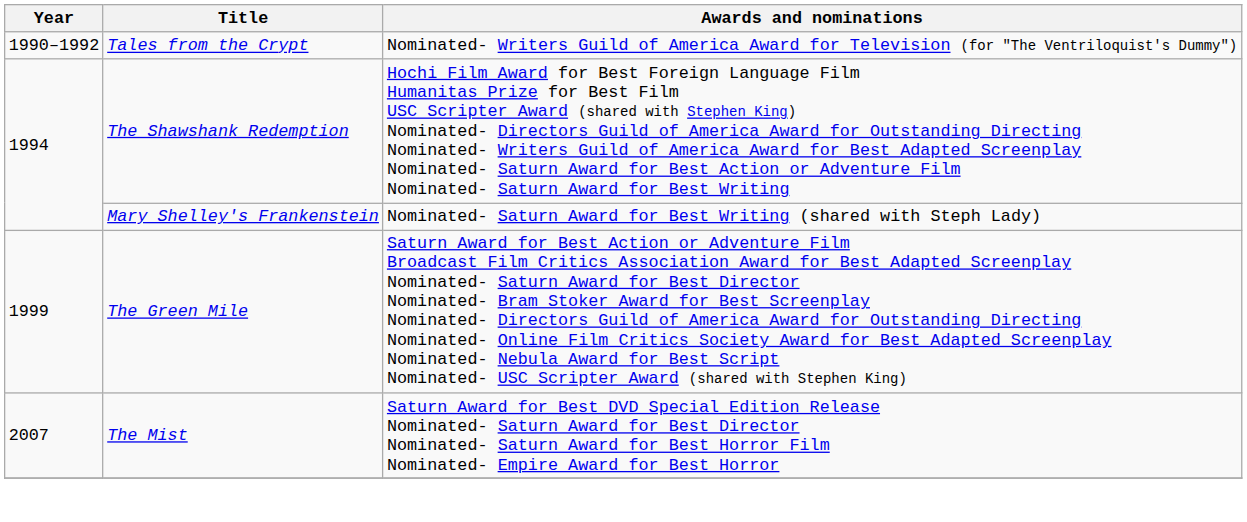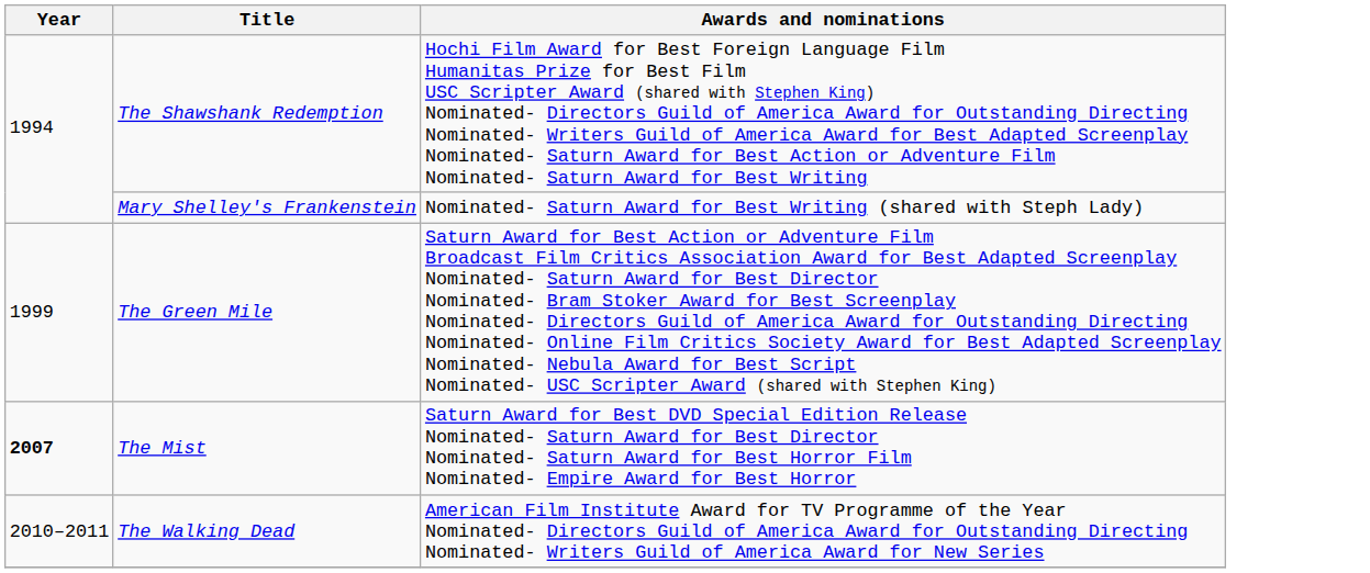- row: 1990–1992 | Tales from the Crypt | Nominated- Writers Guild of America Award for Television (for "The Ventriloquist's Dummy")
The Mist | Year: normal -> bold
+ row: 2010–2011 | The Walking Dead | American Film Institute Award for TV Programme of the Year Nominated- Directors Guild of America Award for Outstanding Directing Nominated- Writers Guild of America Award for New Series
